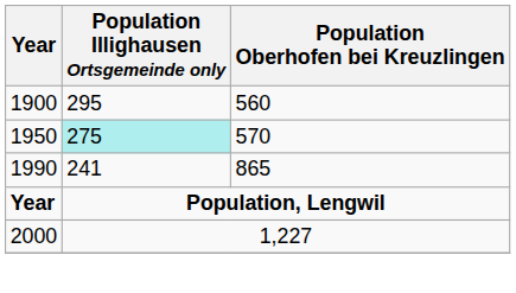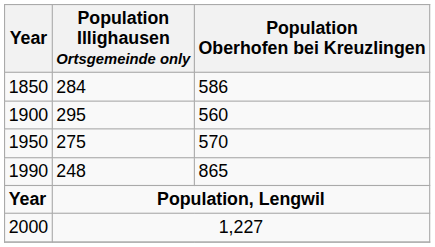+ row: 1850 | 284 | 586
1950 | Population Illighausen Ortsgemeinde only: paleturquoise background -> no background
1990 | Population Illighausen Ortsgemeinde only: 241 -> 248
